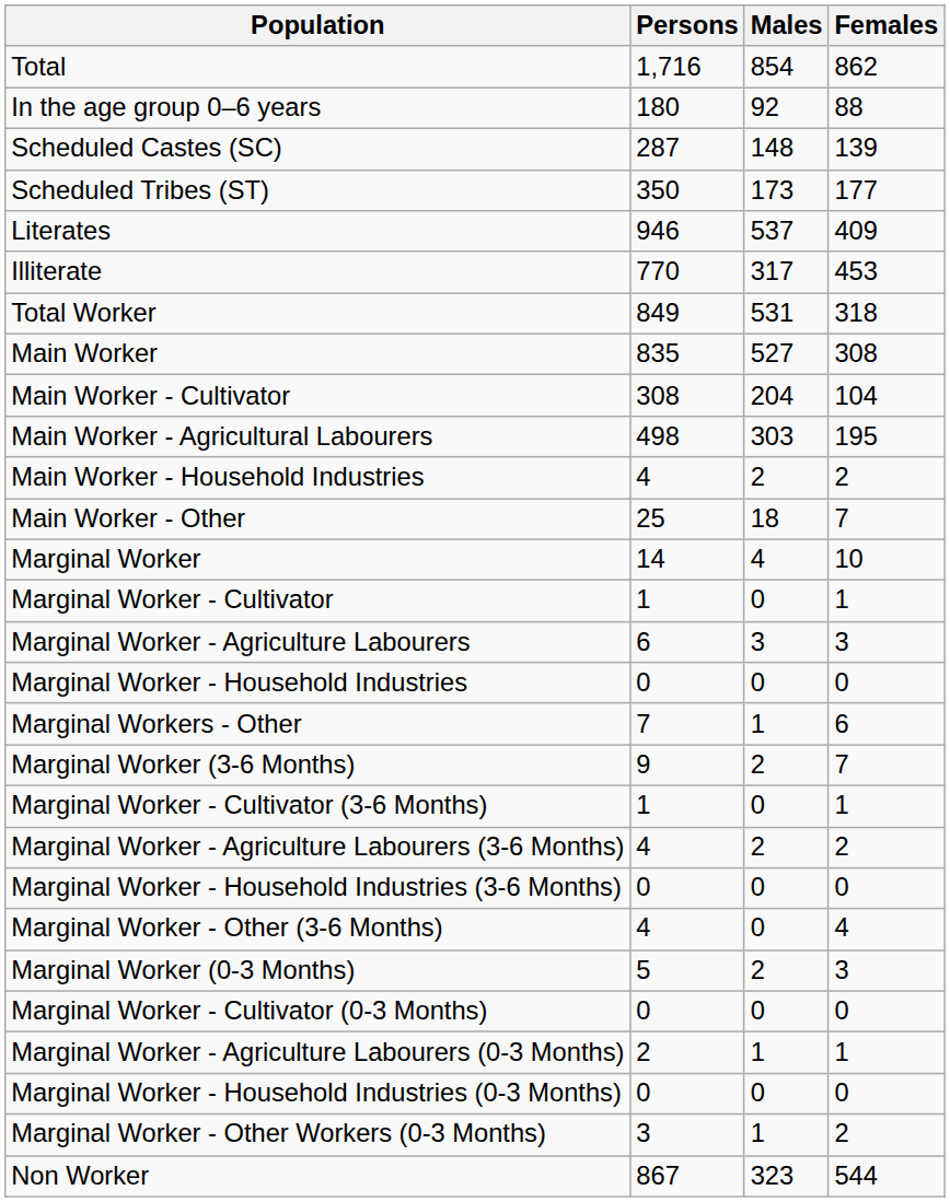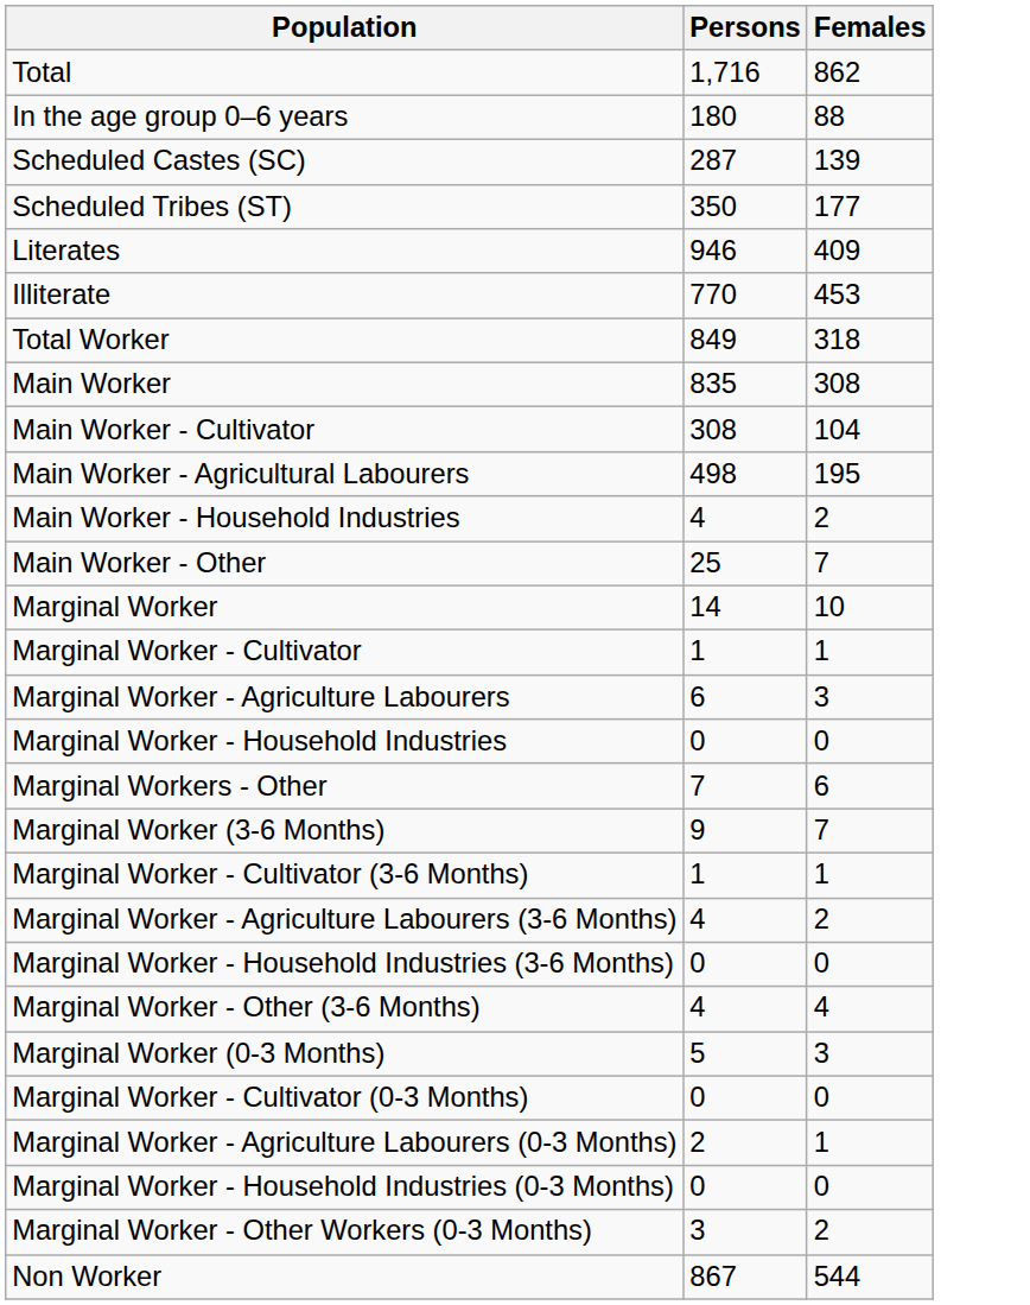- column: Males | 854 | 92 | 148 | 173 | 537 | 317 | 531 | 527 | 204 | 303 | 2 | 18 | 4 | 0 | 3 | 0 | 1 | 2 | 0 | 2 | 0 | 0 | 2 | 0 | 1 | 0 | 1 | 323
